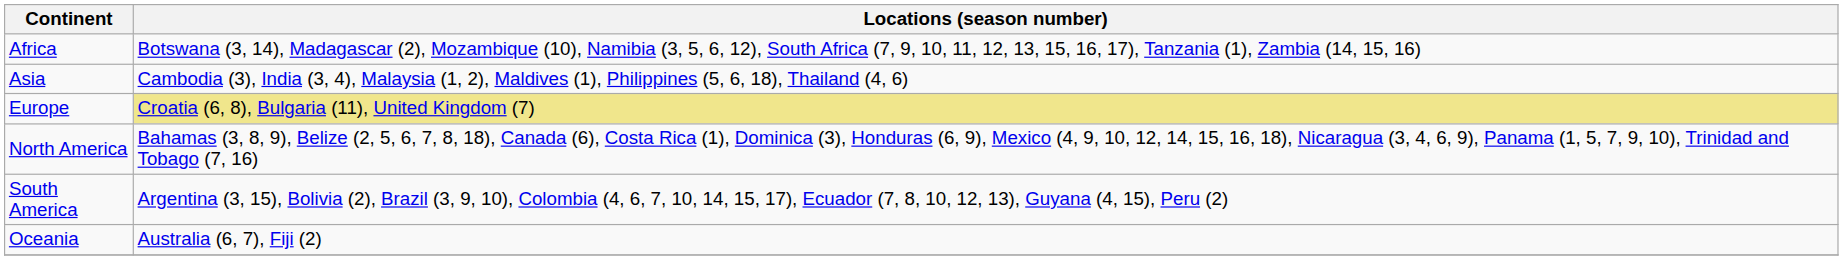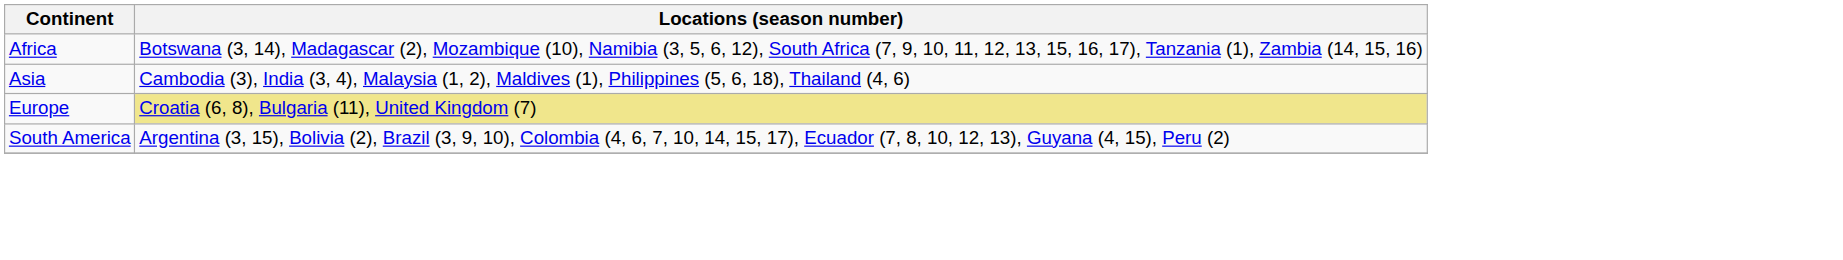- row: North America | Bahamas (3, 8, 9), Belize (2, 5, 6, 7, 8, 18), Canada (6), Costa Rica (1), Dominica (3), Honduras (6, 9), Mexico (4, 9, 10, 12, 14, 15, 16, 18), Nicaragua (3, 4, 6, 9), Panama (1, 5, 7, 9, 10), Trinidad and Tobago (7, 16)
- row: Oceania | Australia (6, 7), Fiji (2)
